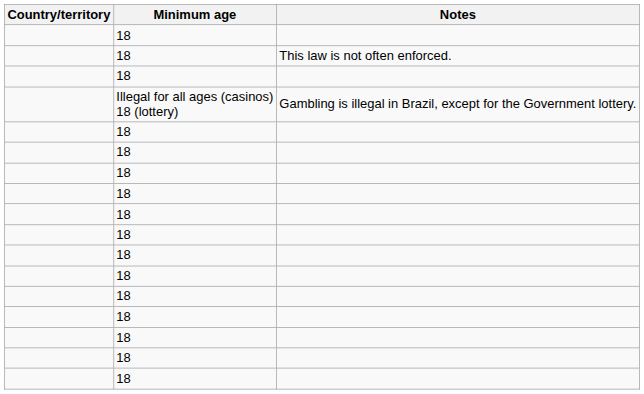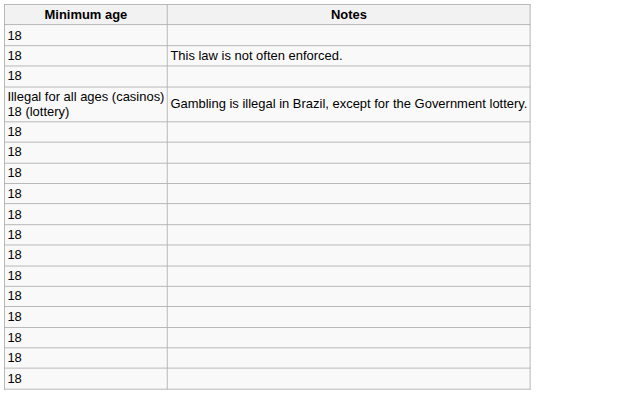- column: Country/territory
